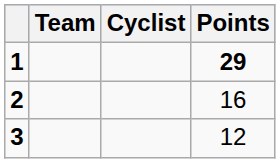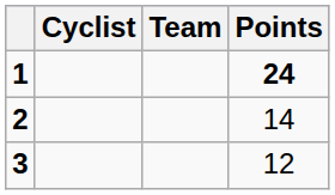columns swapped: Cyclist <-> Team
1 | Points: 29 -> 24
2 | Points: 16 -> 14
